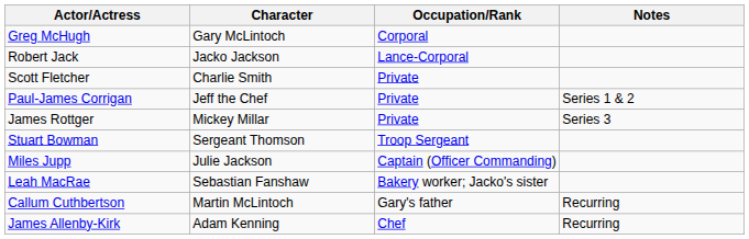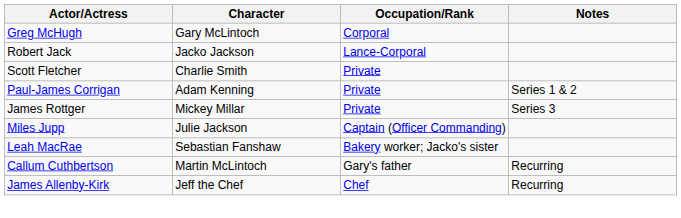Paul-James Corrigan | Character: Jeff the Chef -> Adam Kenning
- row: Stuart Bowman | Sergeant Thomson | Troop Sergeant
James Allenby-Kirk | Character: Adam Kenning -> Jeff the Chef
